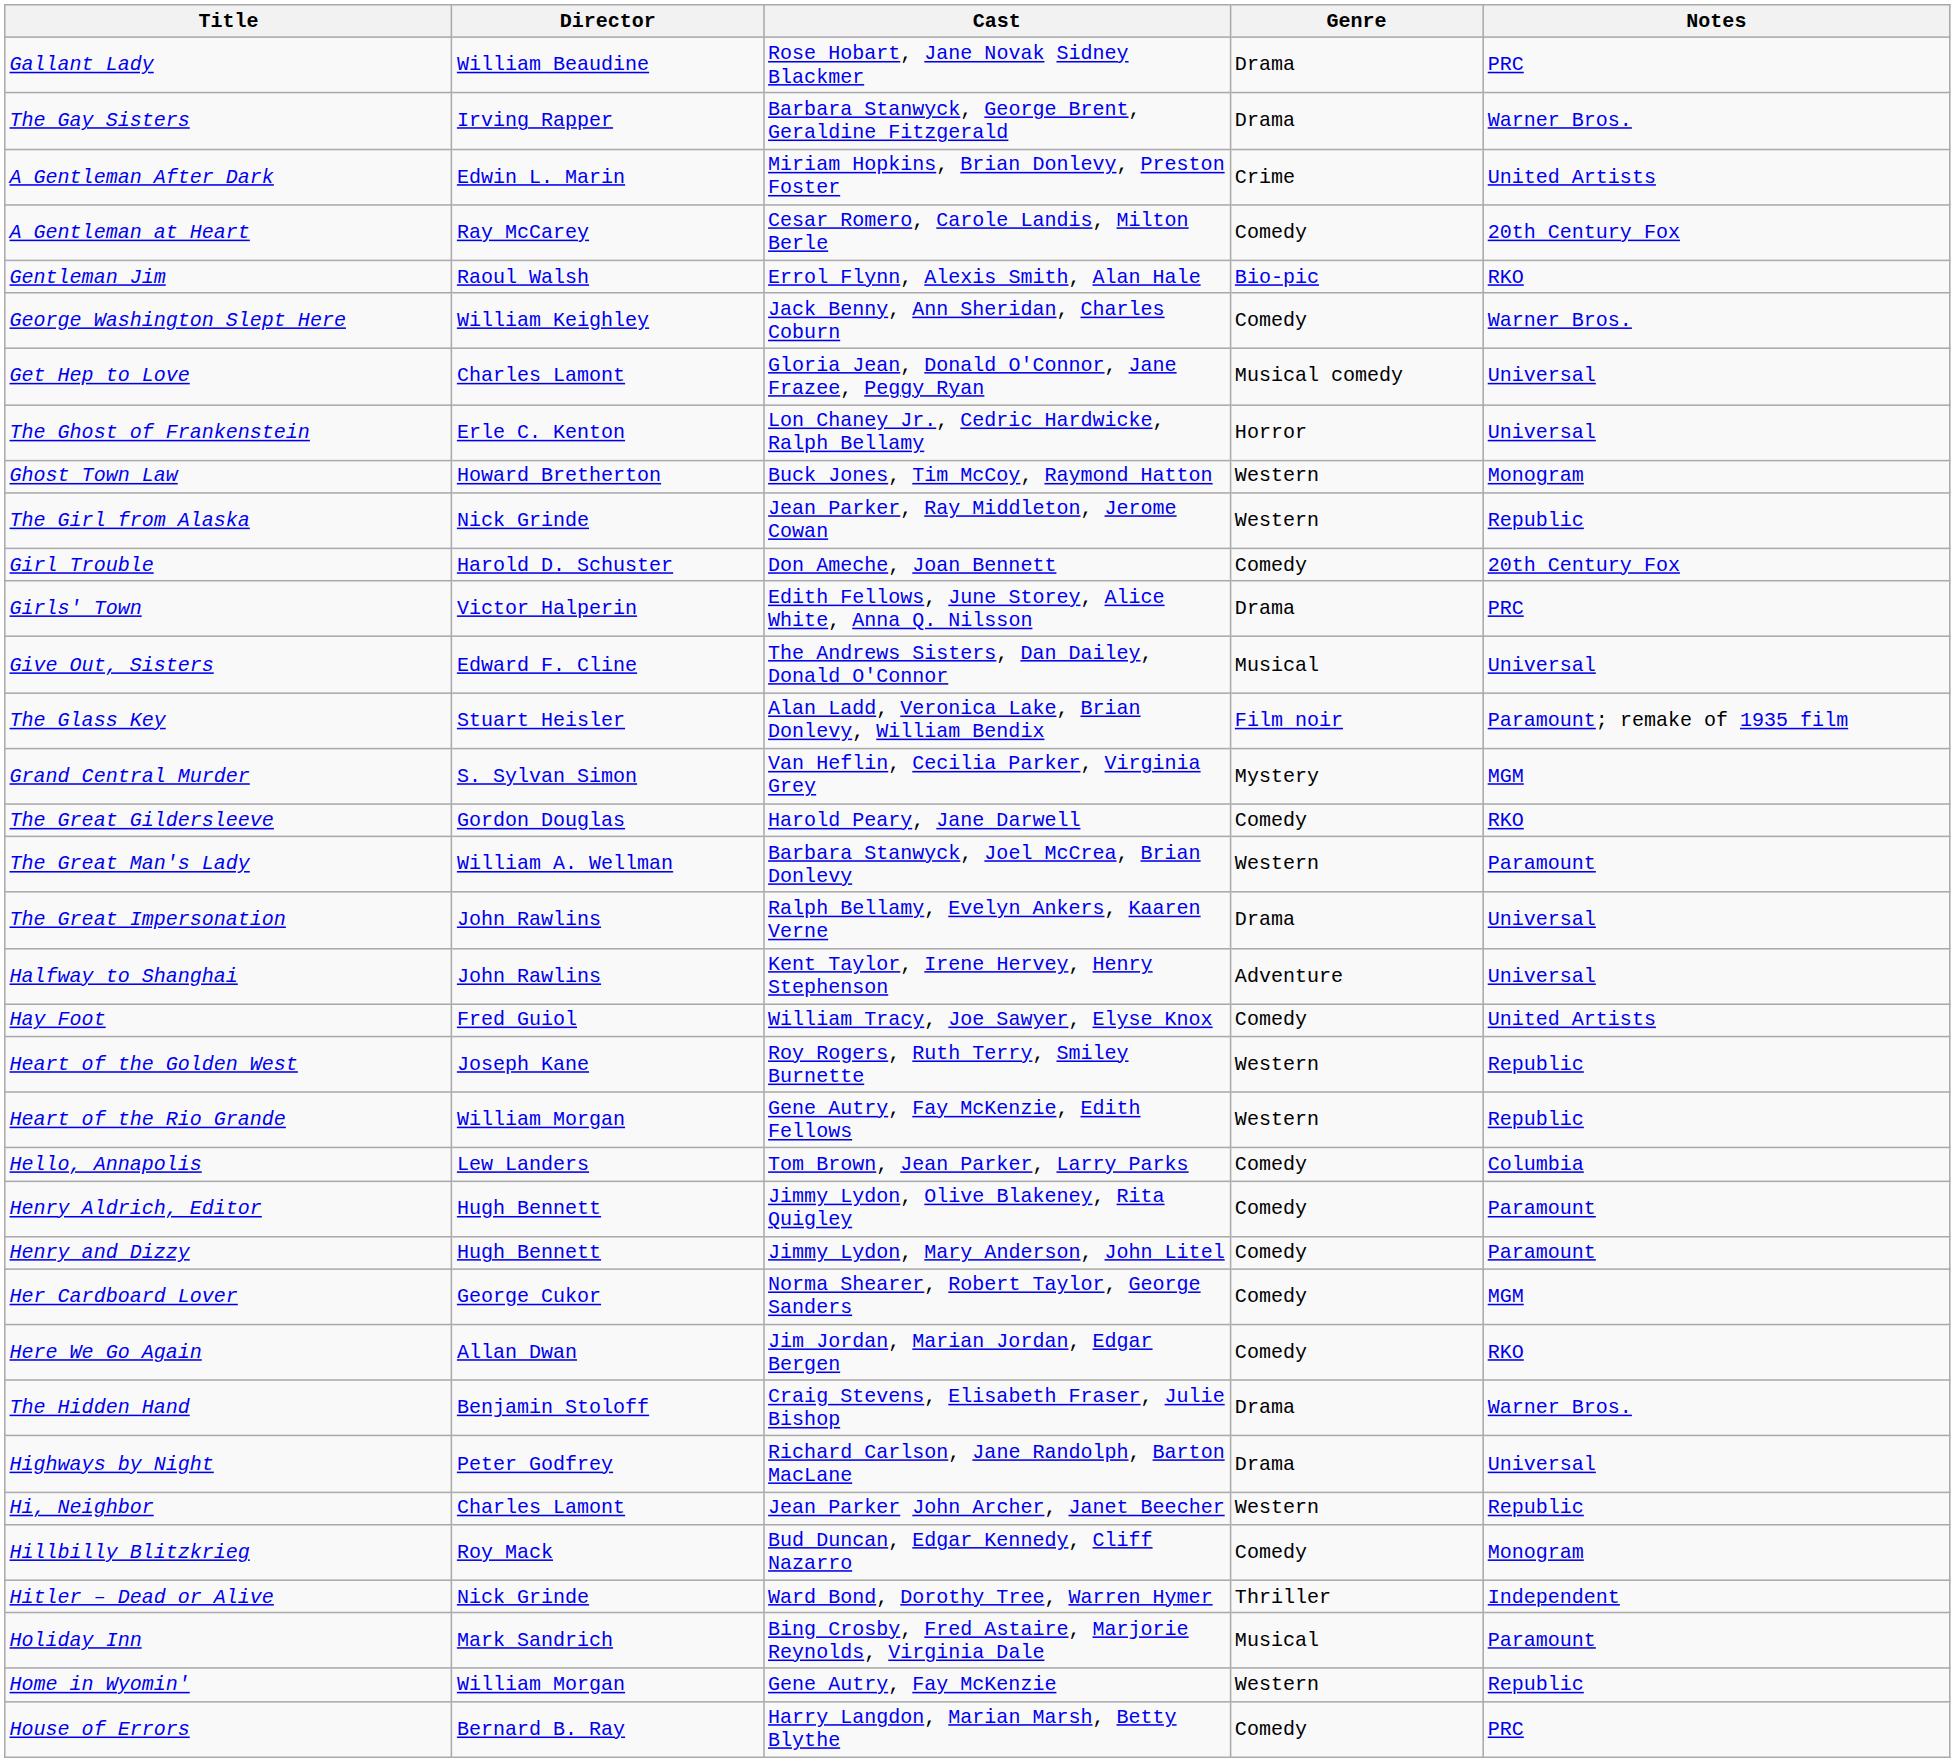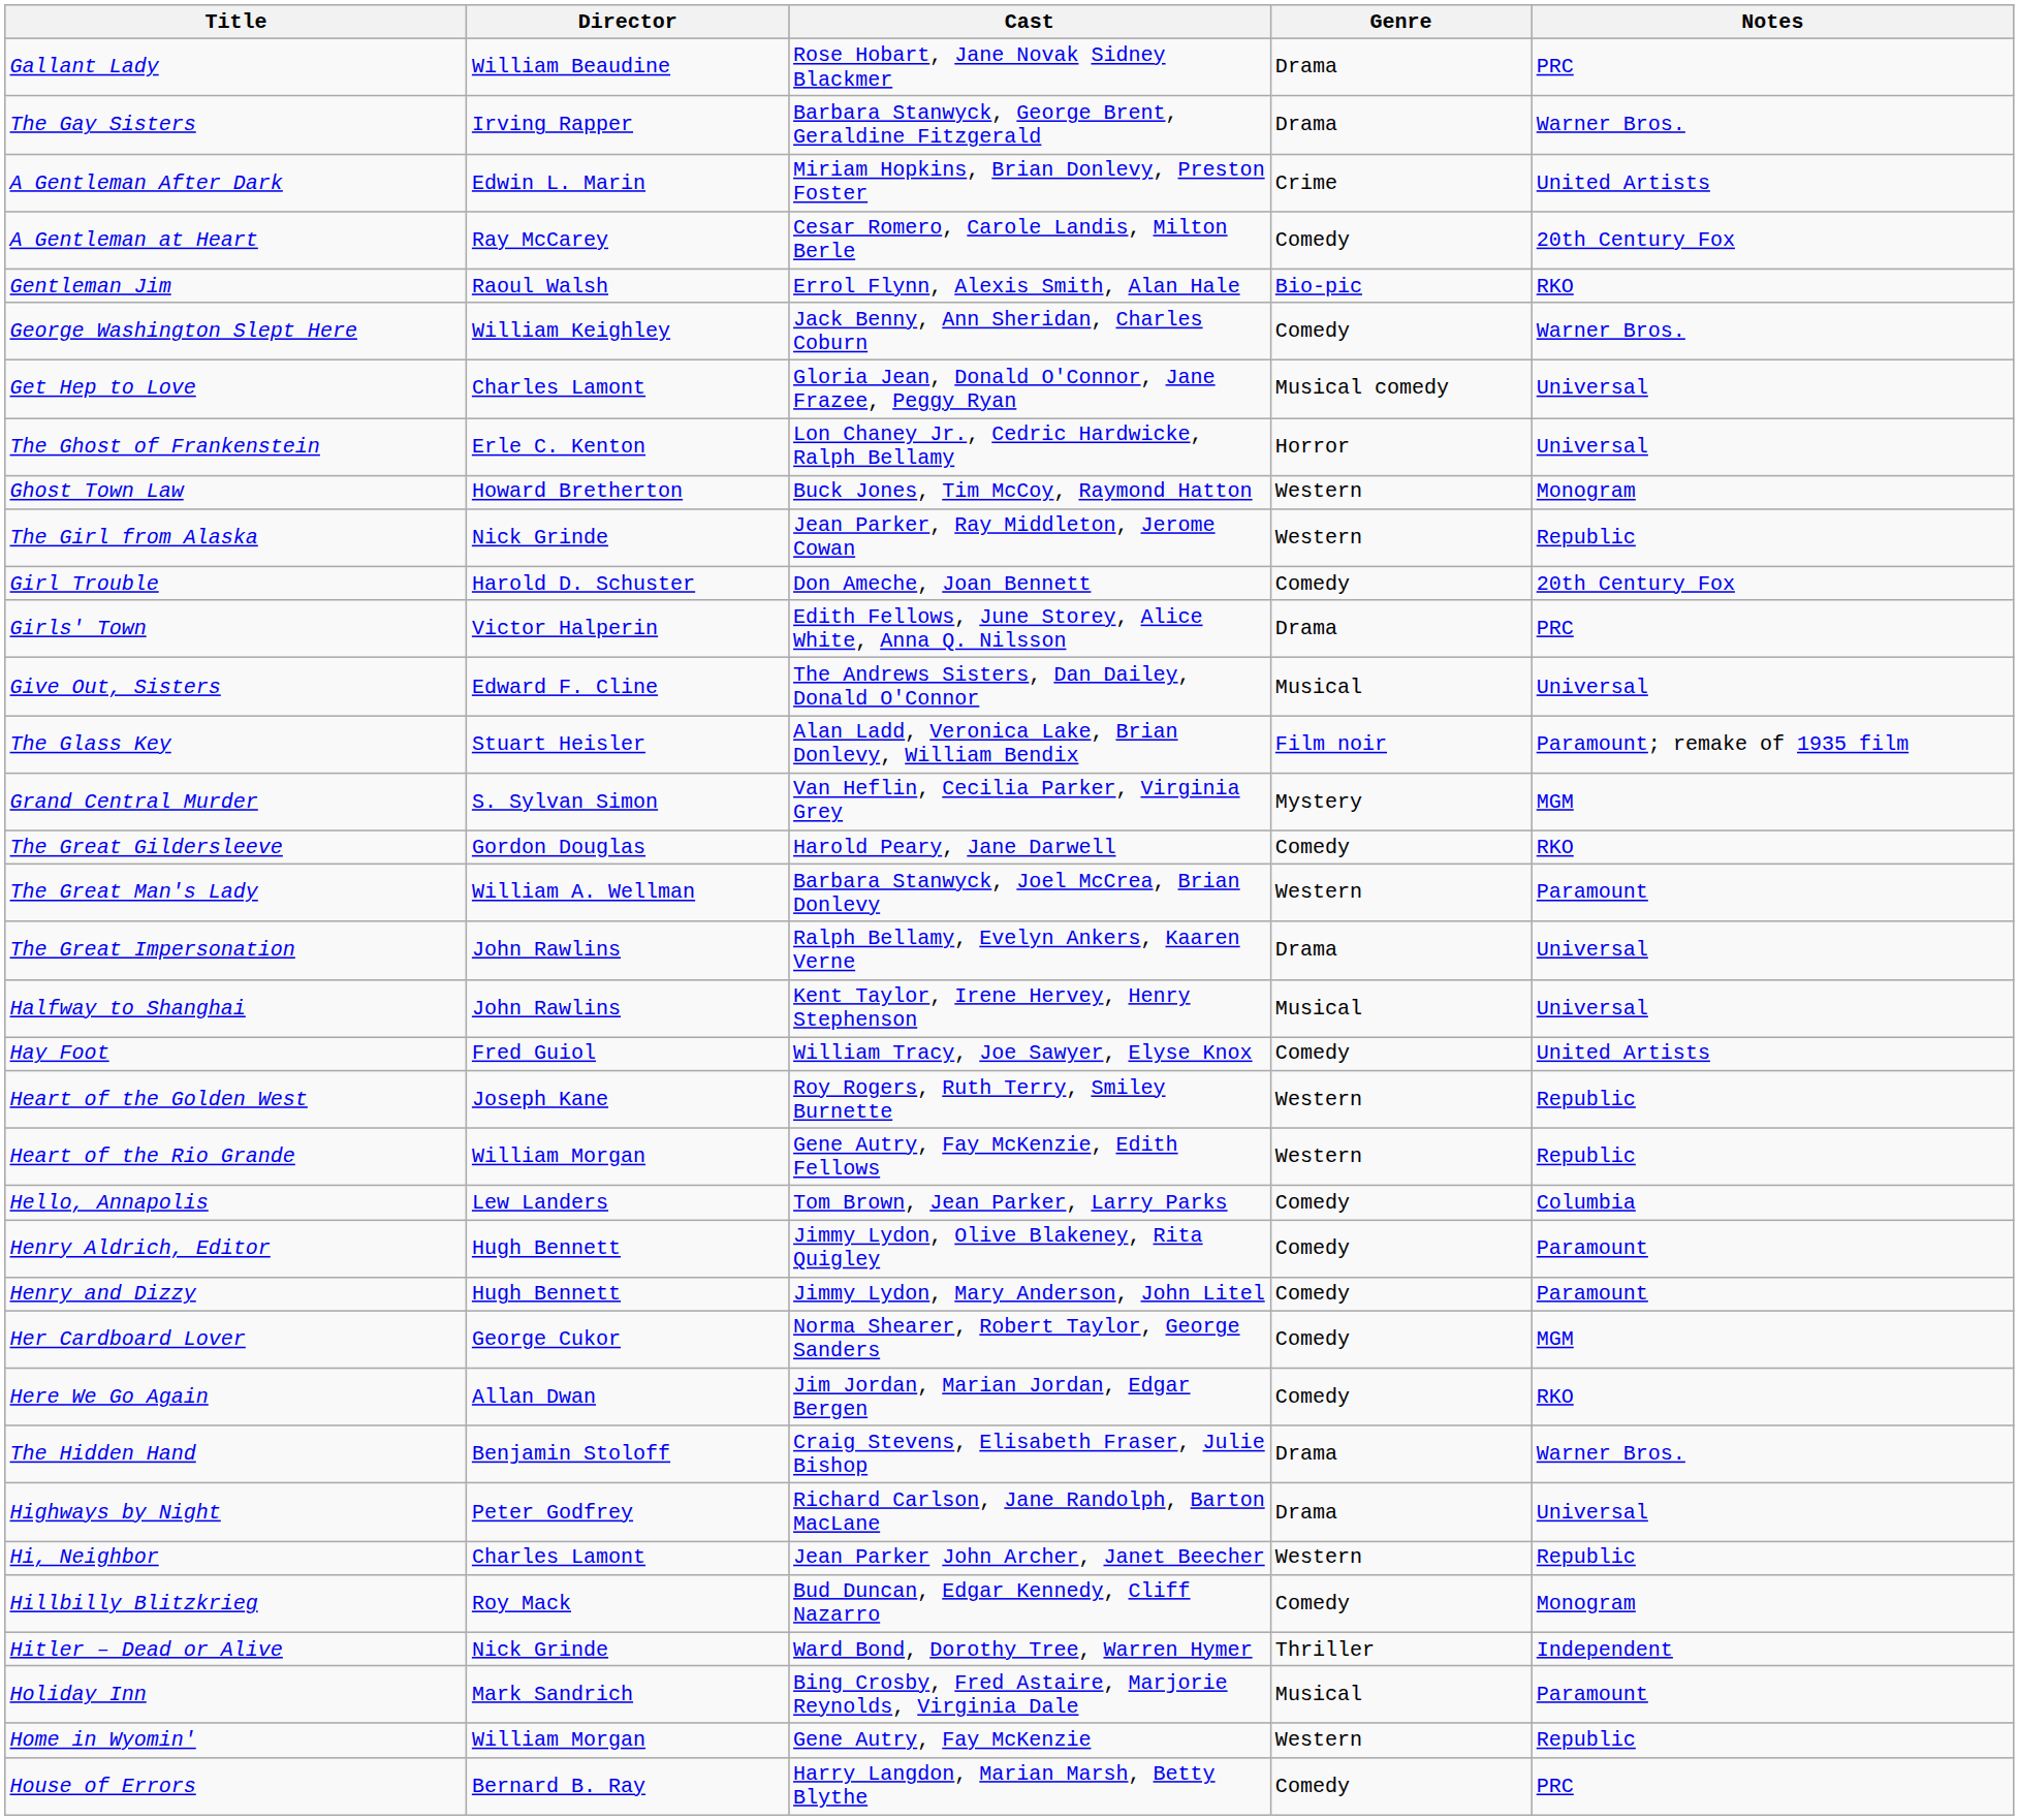Halfway to Shanghai | Genre: Adventure -> Musical
